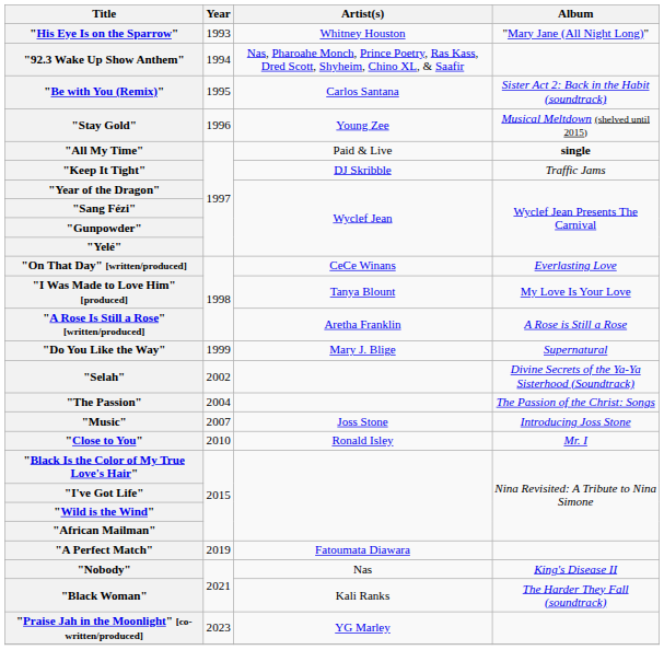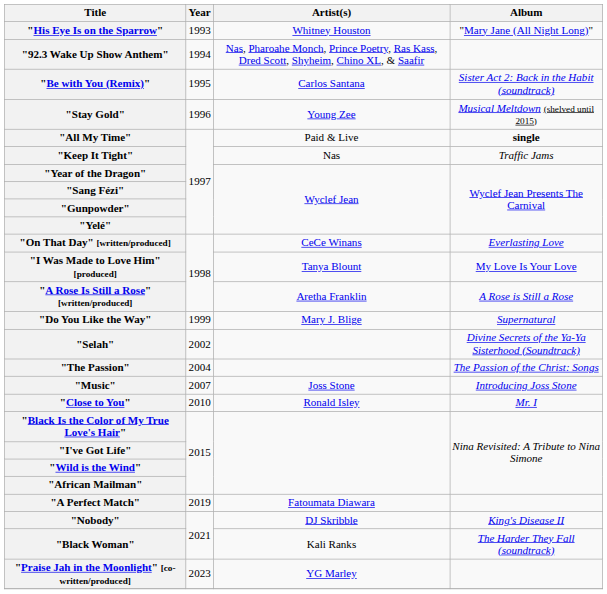"Keep It Tight" | Artist(s): DJ Skribble -> Nas
"Nobody" | Artist(s): Nas -> DJ Skribble
